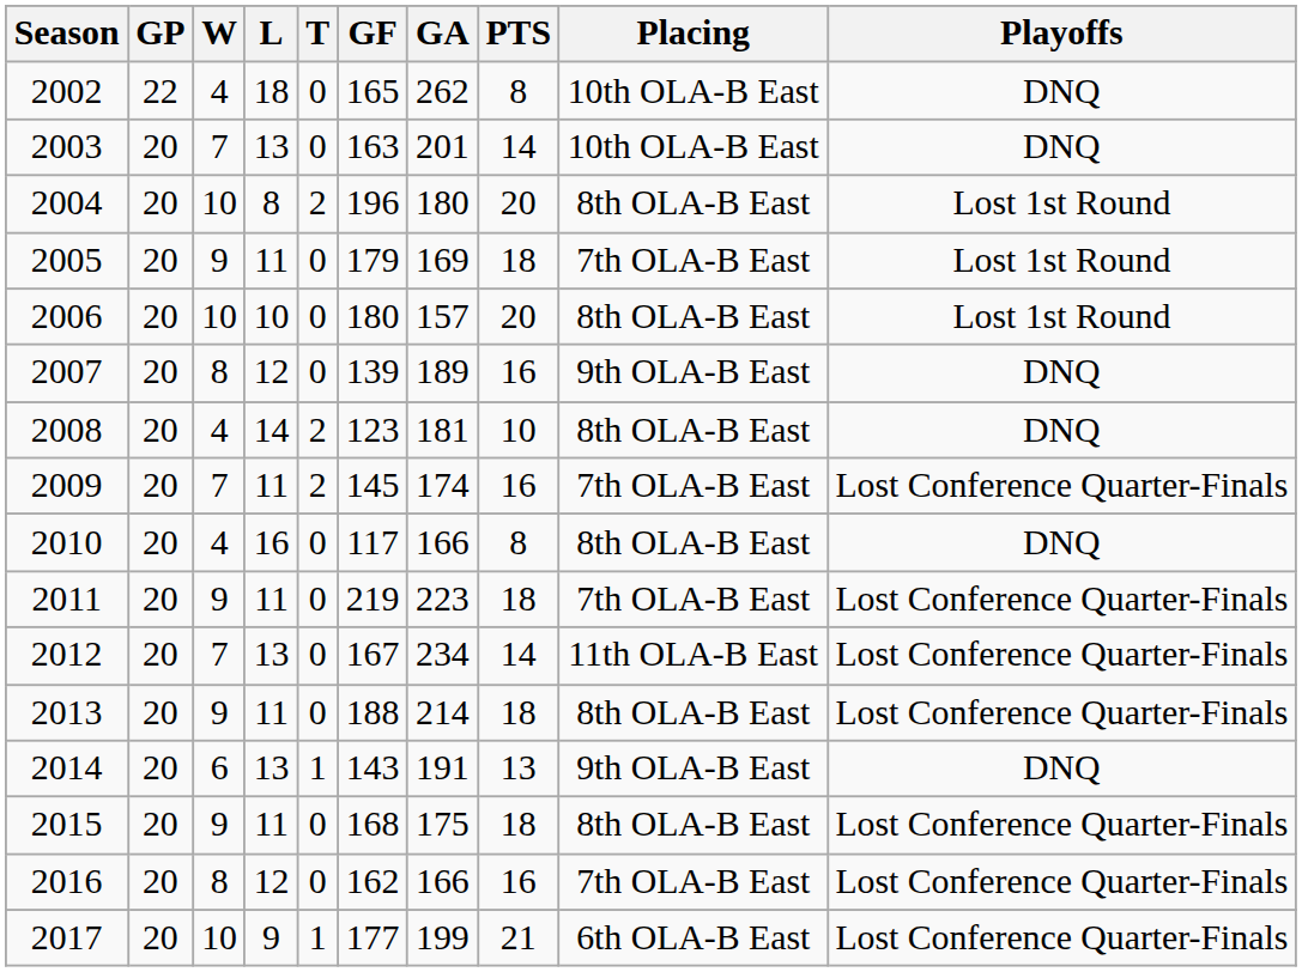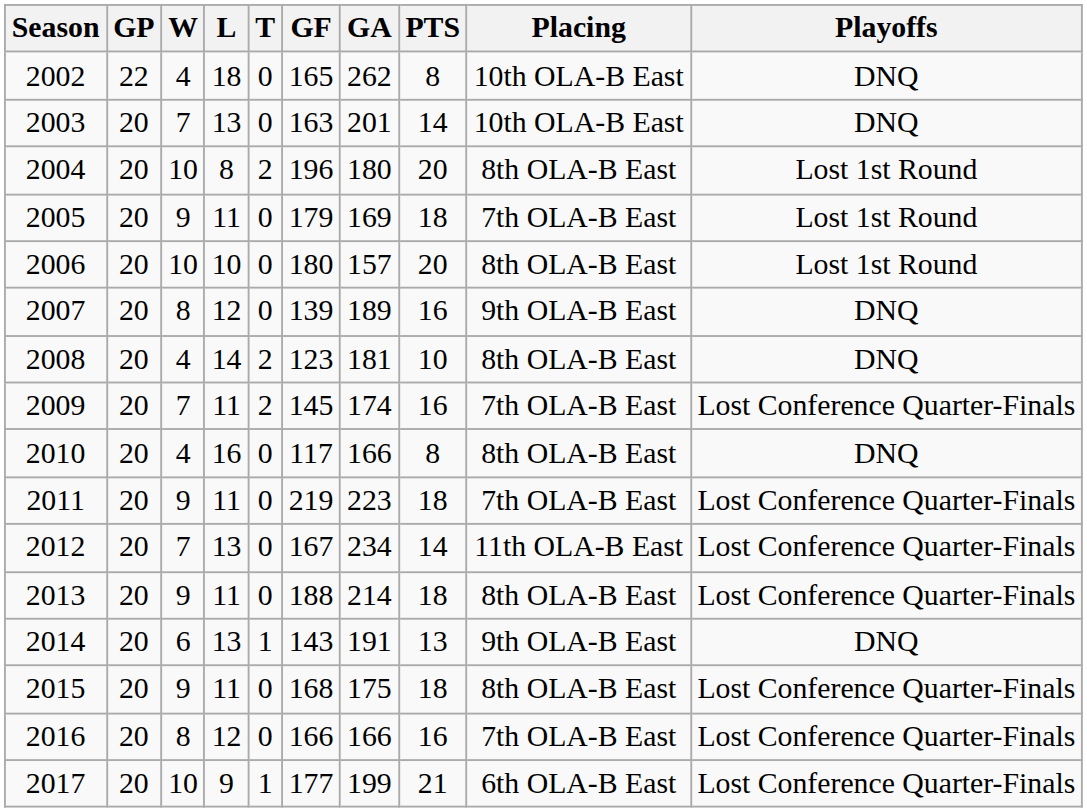2016 | GF: 162 -> 166
